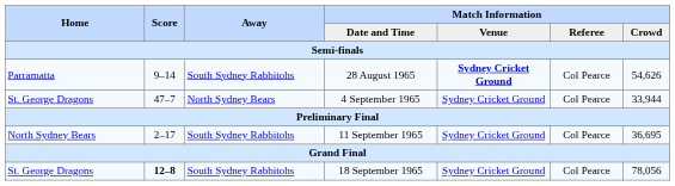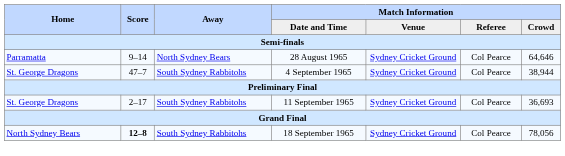28 August 1965 | Away: South Sydney Rabbitohs -> North Sydney Bears
28 August 1965 | Match Information / Venue: bold -> normal
28 August 1965 | Match Information / Crowd: 54,626 -> 64,646
4 September 1965 | Away: North Sydney Bears -> South Sydney Rabbitohs
4 September 1965 | Match Information / Crowd: 33,944 -> 38,944
11 September 1965 | Home: North Sydney Bears -> St. George Dragons
11 September 1965 | Match Information / Crowd: 36,695 -> 36,693
18 September 1965 | Home: St. George Dragons -> North Sydney Bears
